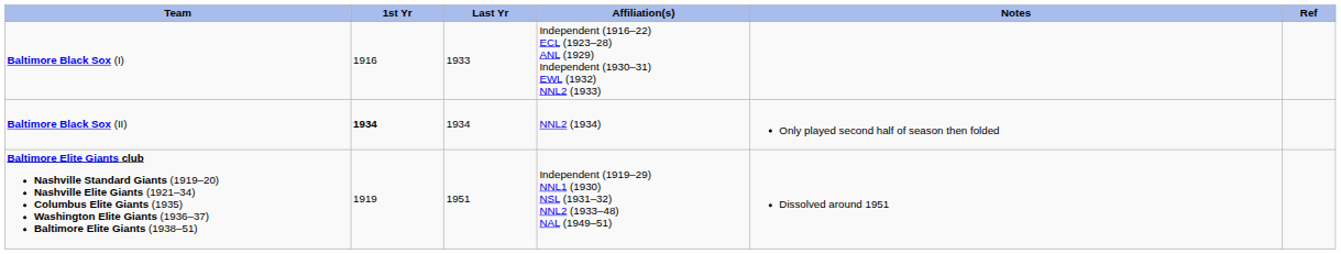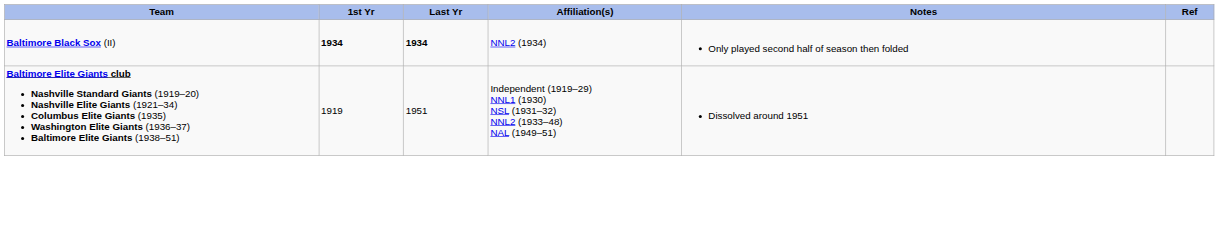- row: Baltimore Black Sox (I) | 1916 | 1933 | Independent (1916–22) ECL (1923–28) ANL (1929) Independent (1930–31) EWL (1932) NNL2 (1933)
Baltimore Black Sox (II) | Last Yr: normal -> bold
